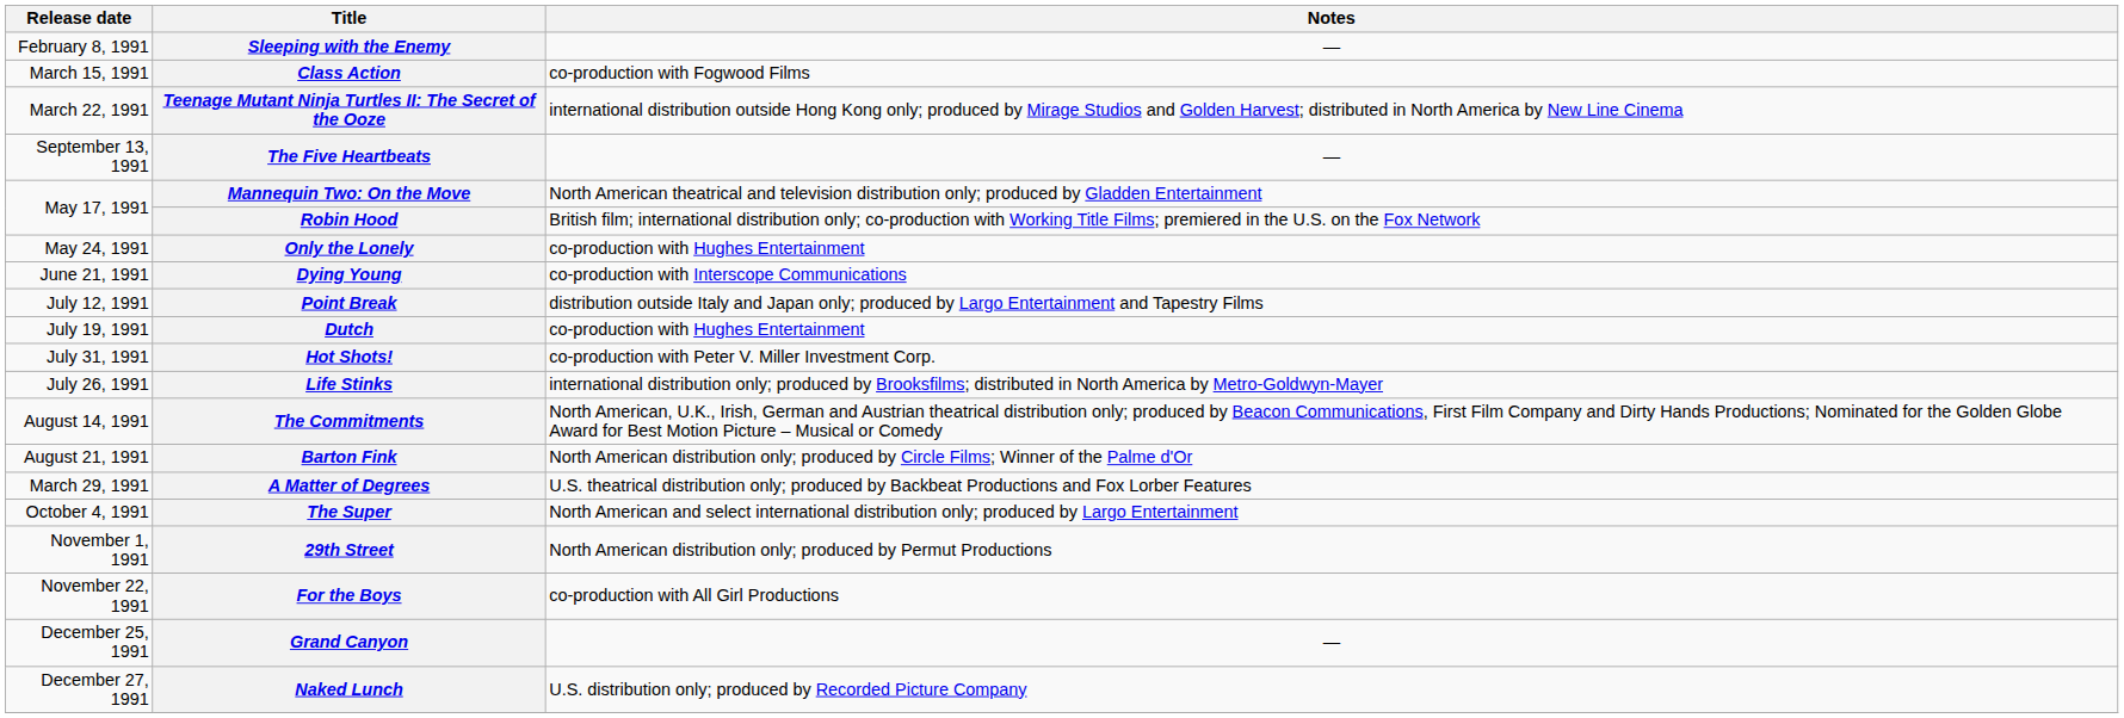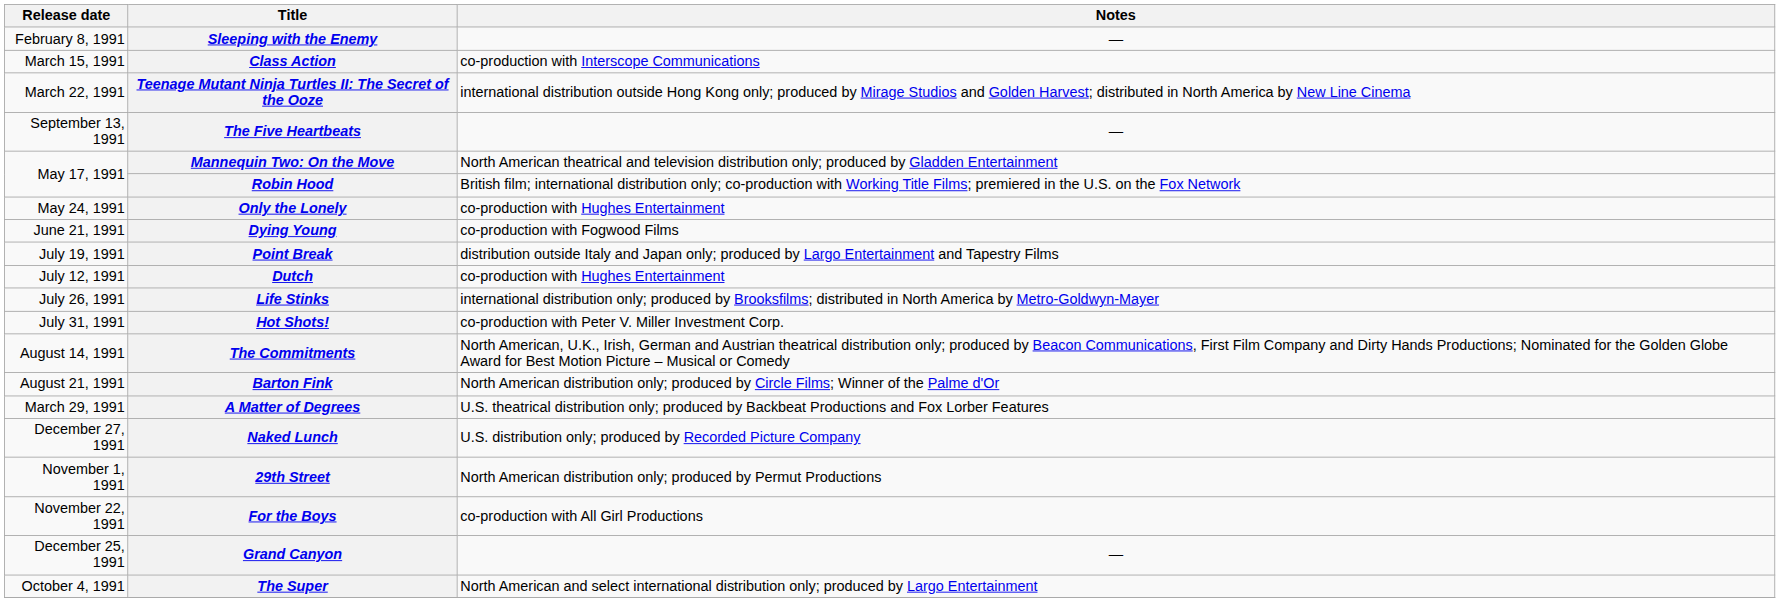Class Action | Notes: co-production with Fogwood Films -> co-production with Interscope Communications
Dying Young | Notes: co-production with Interscope Communications -> co-production with Fogwood Films
Point Break | Release date: July 12, 1991 -> July 19, 1991
Dutch | Release date: July 19, 1991 -> July 12, 1991
rows swapped: Life Stinks <-> Hot Shots!
rows swapped: The Super <-> Naked Lunch
